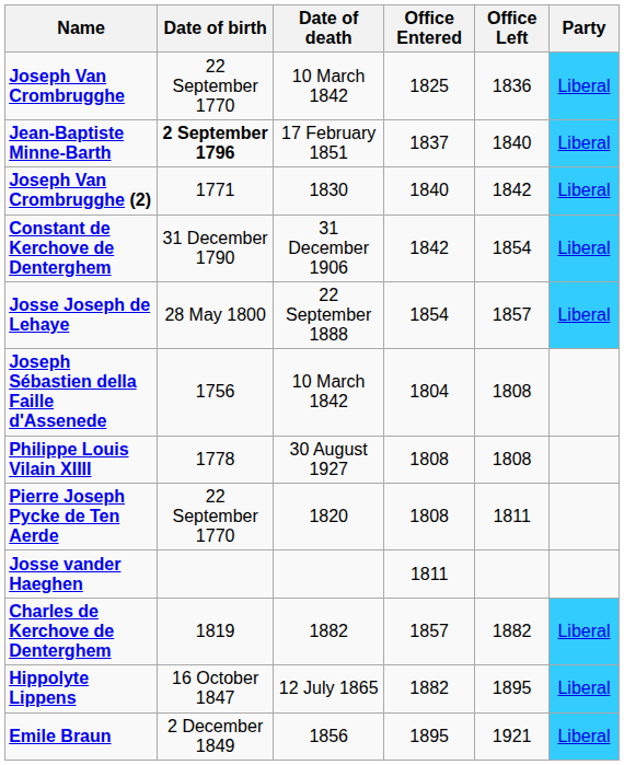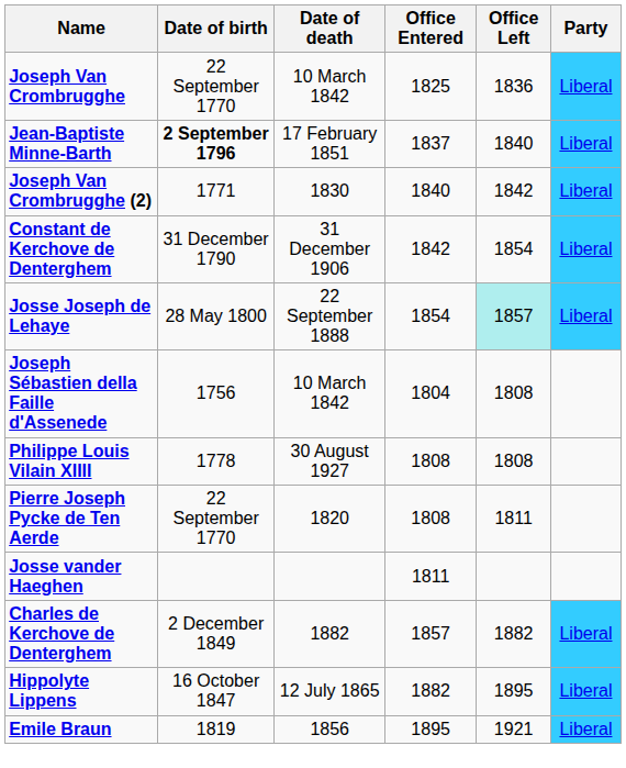Josse Joseph de Lehaye | Office Left: no background -> paleturquoise background
Charles de Kerchove de Denterghem | Date of birth: 1819 -> 2 December 1849
Emile Braun | Date of birth: 2 December 1849 -> 1819
